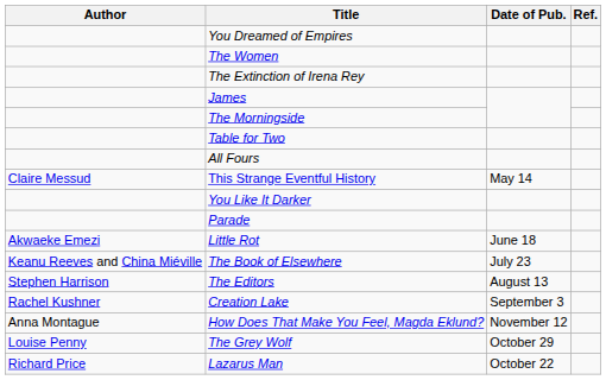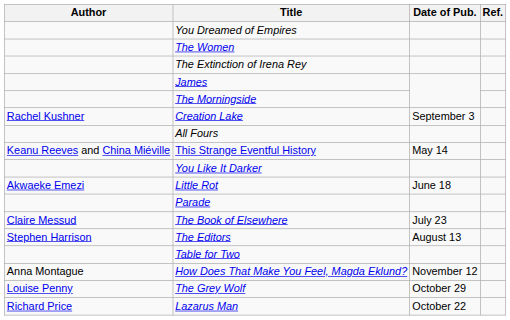rows swapped: Table for Two <-> Creation Lake
This Strange Eventful History | Author: Claire Messud -> Keanu Reeves and China Miéville
rows swapped: Parade <-> Little Rot
The Book of Elsewhere | Author: Keanu Reeves and China Miéville -> Claire Messud
